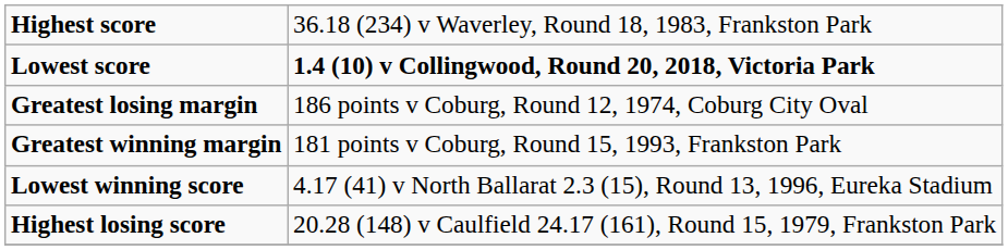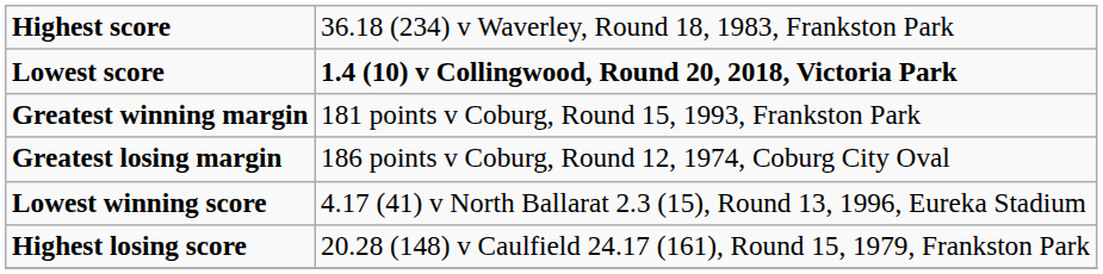rows swapped: Greatest winning margin <-> Greatest losing margin
